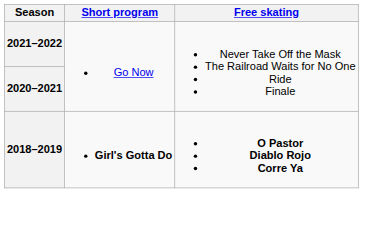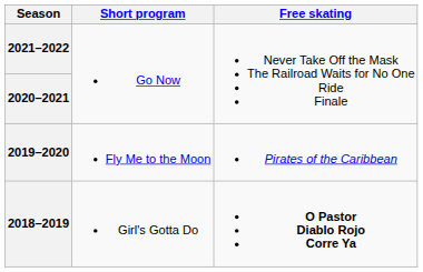+ row: 2019–2020 | Fly Me to the Moon | Pirates of the Caribbean
2018–2019 | Short program: bold -> normal
